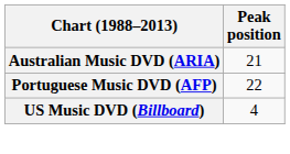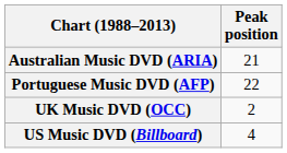+ row: UK Music DVD (OCC) | 2
